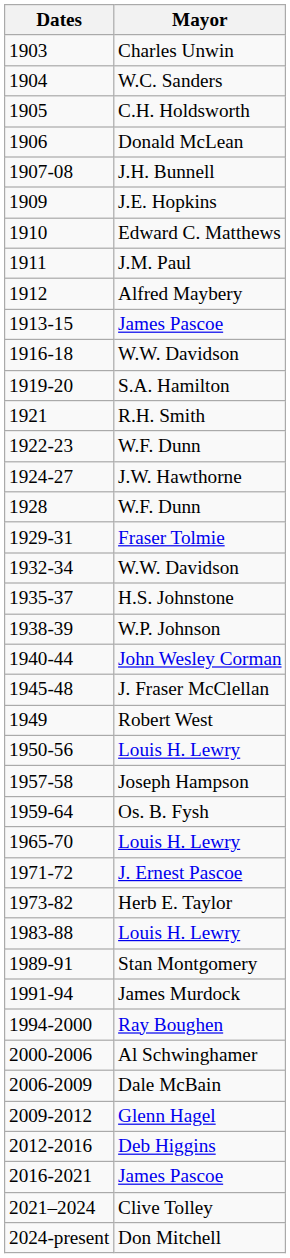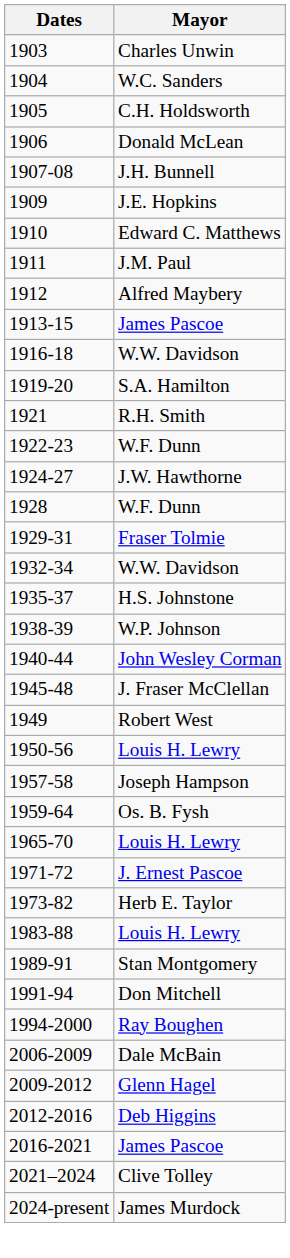1991-94 | Mayor: James Murdock -> Don Mitchell
- row: 2000-2006 | Al Schwinghamer
2024-present | Mayor: Don Mitchell -> James Murdock
